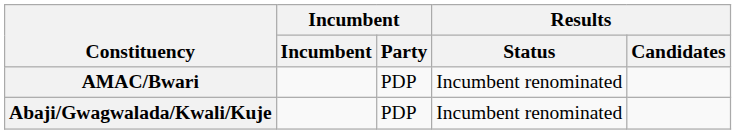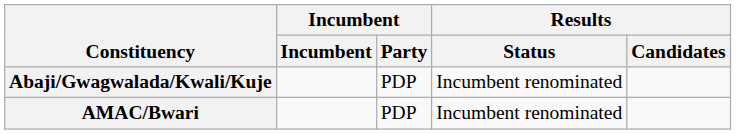rows swapped: Abaji/Gwagwalada/Kwali/Kuje <-> AMAC/Bwari
